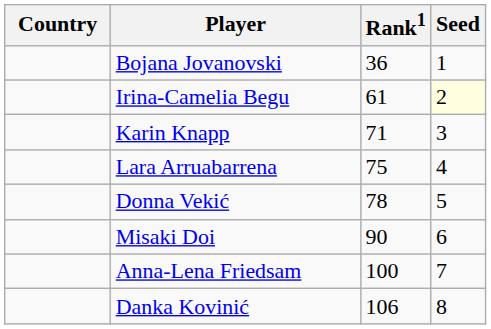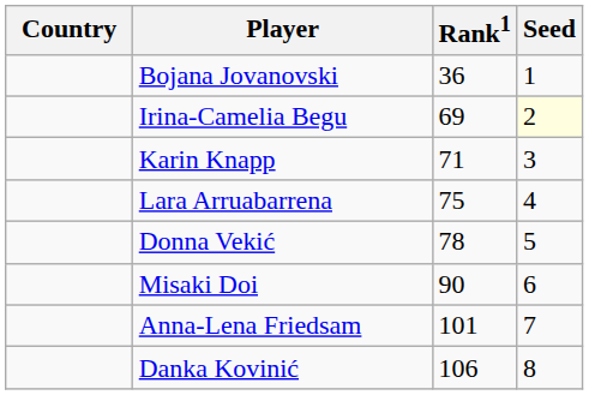Irina-Camelia Begu | Rank1: 61 -> 69
Anna-Lena Friedsam | Rank1: 100 -> 101
